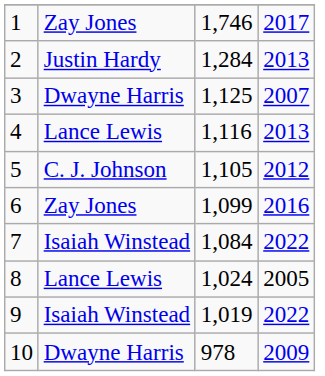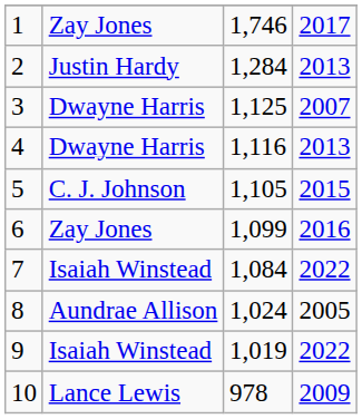4 | column 2: Lance Lewis -> Dwayne Harris
5 | column 4: 2012 -> 2015
8 | column 2: Lance Lewis -> Aundrae Allison
10 | column 2: Dwayne Harris -> Lance Lewis
